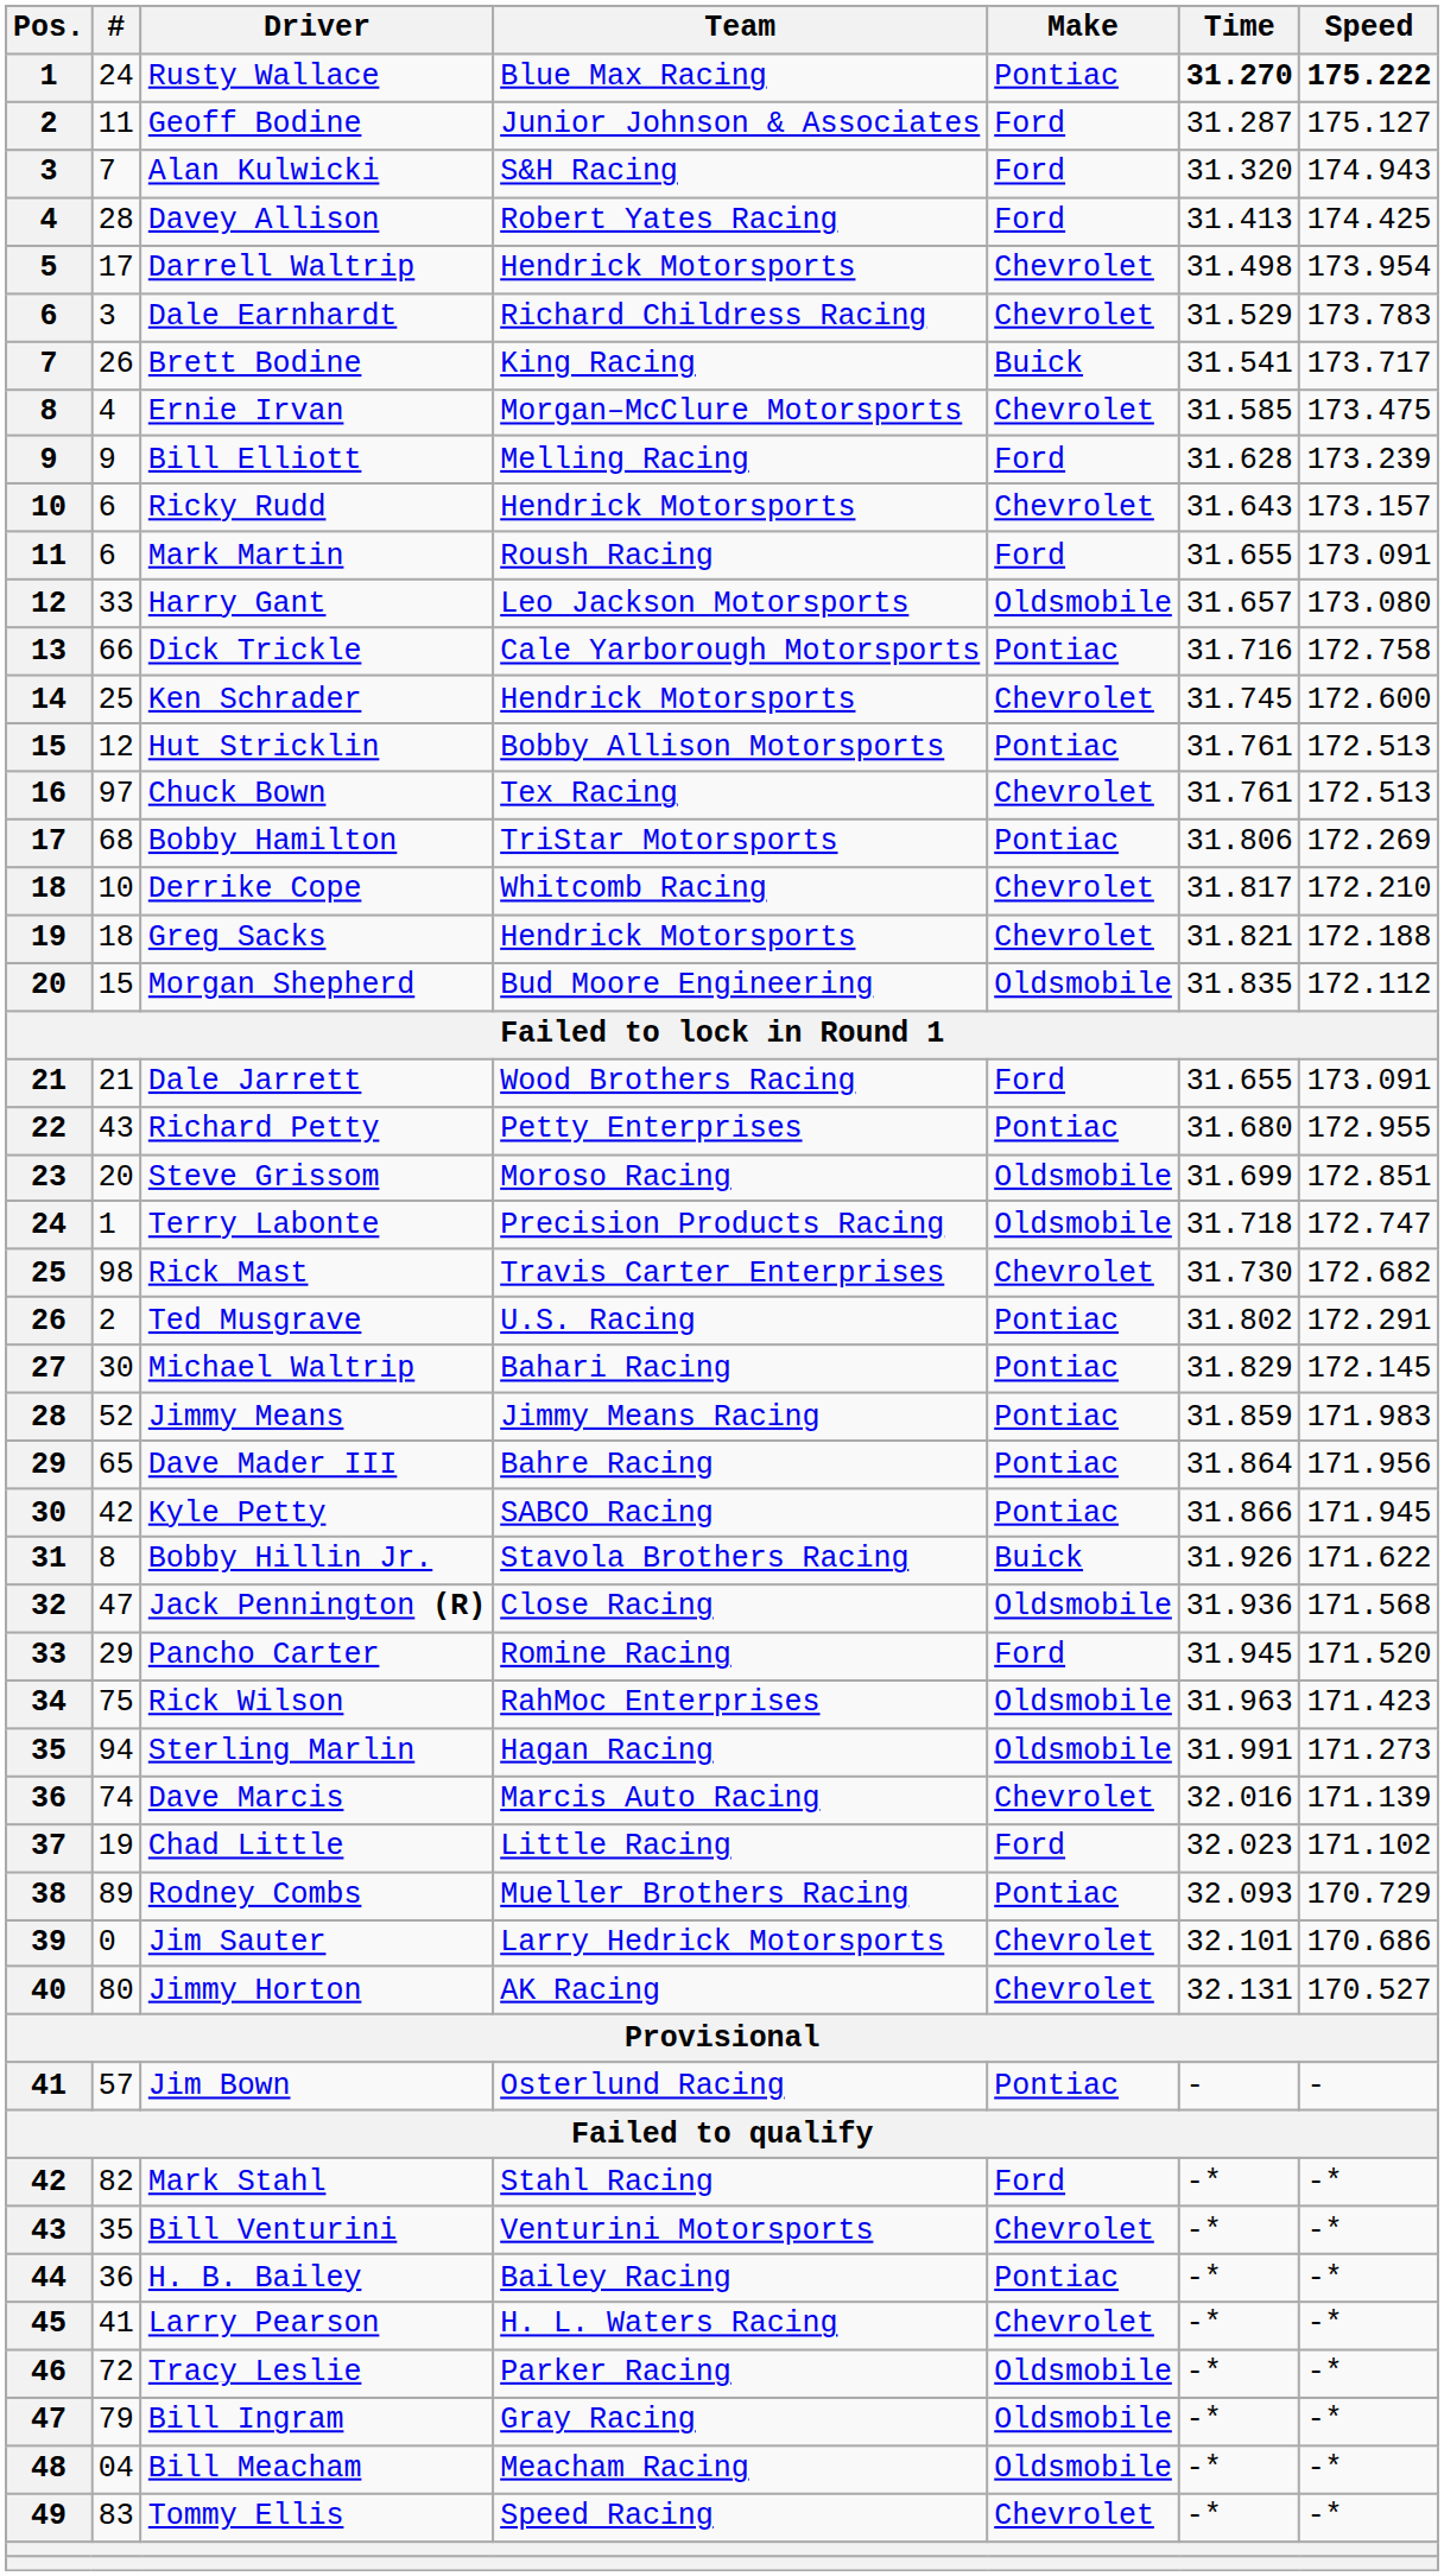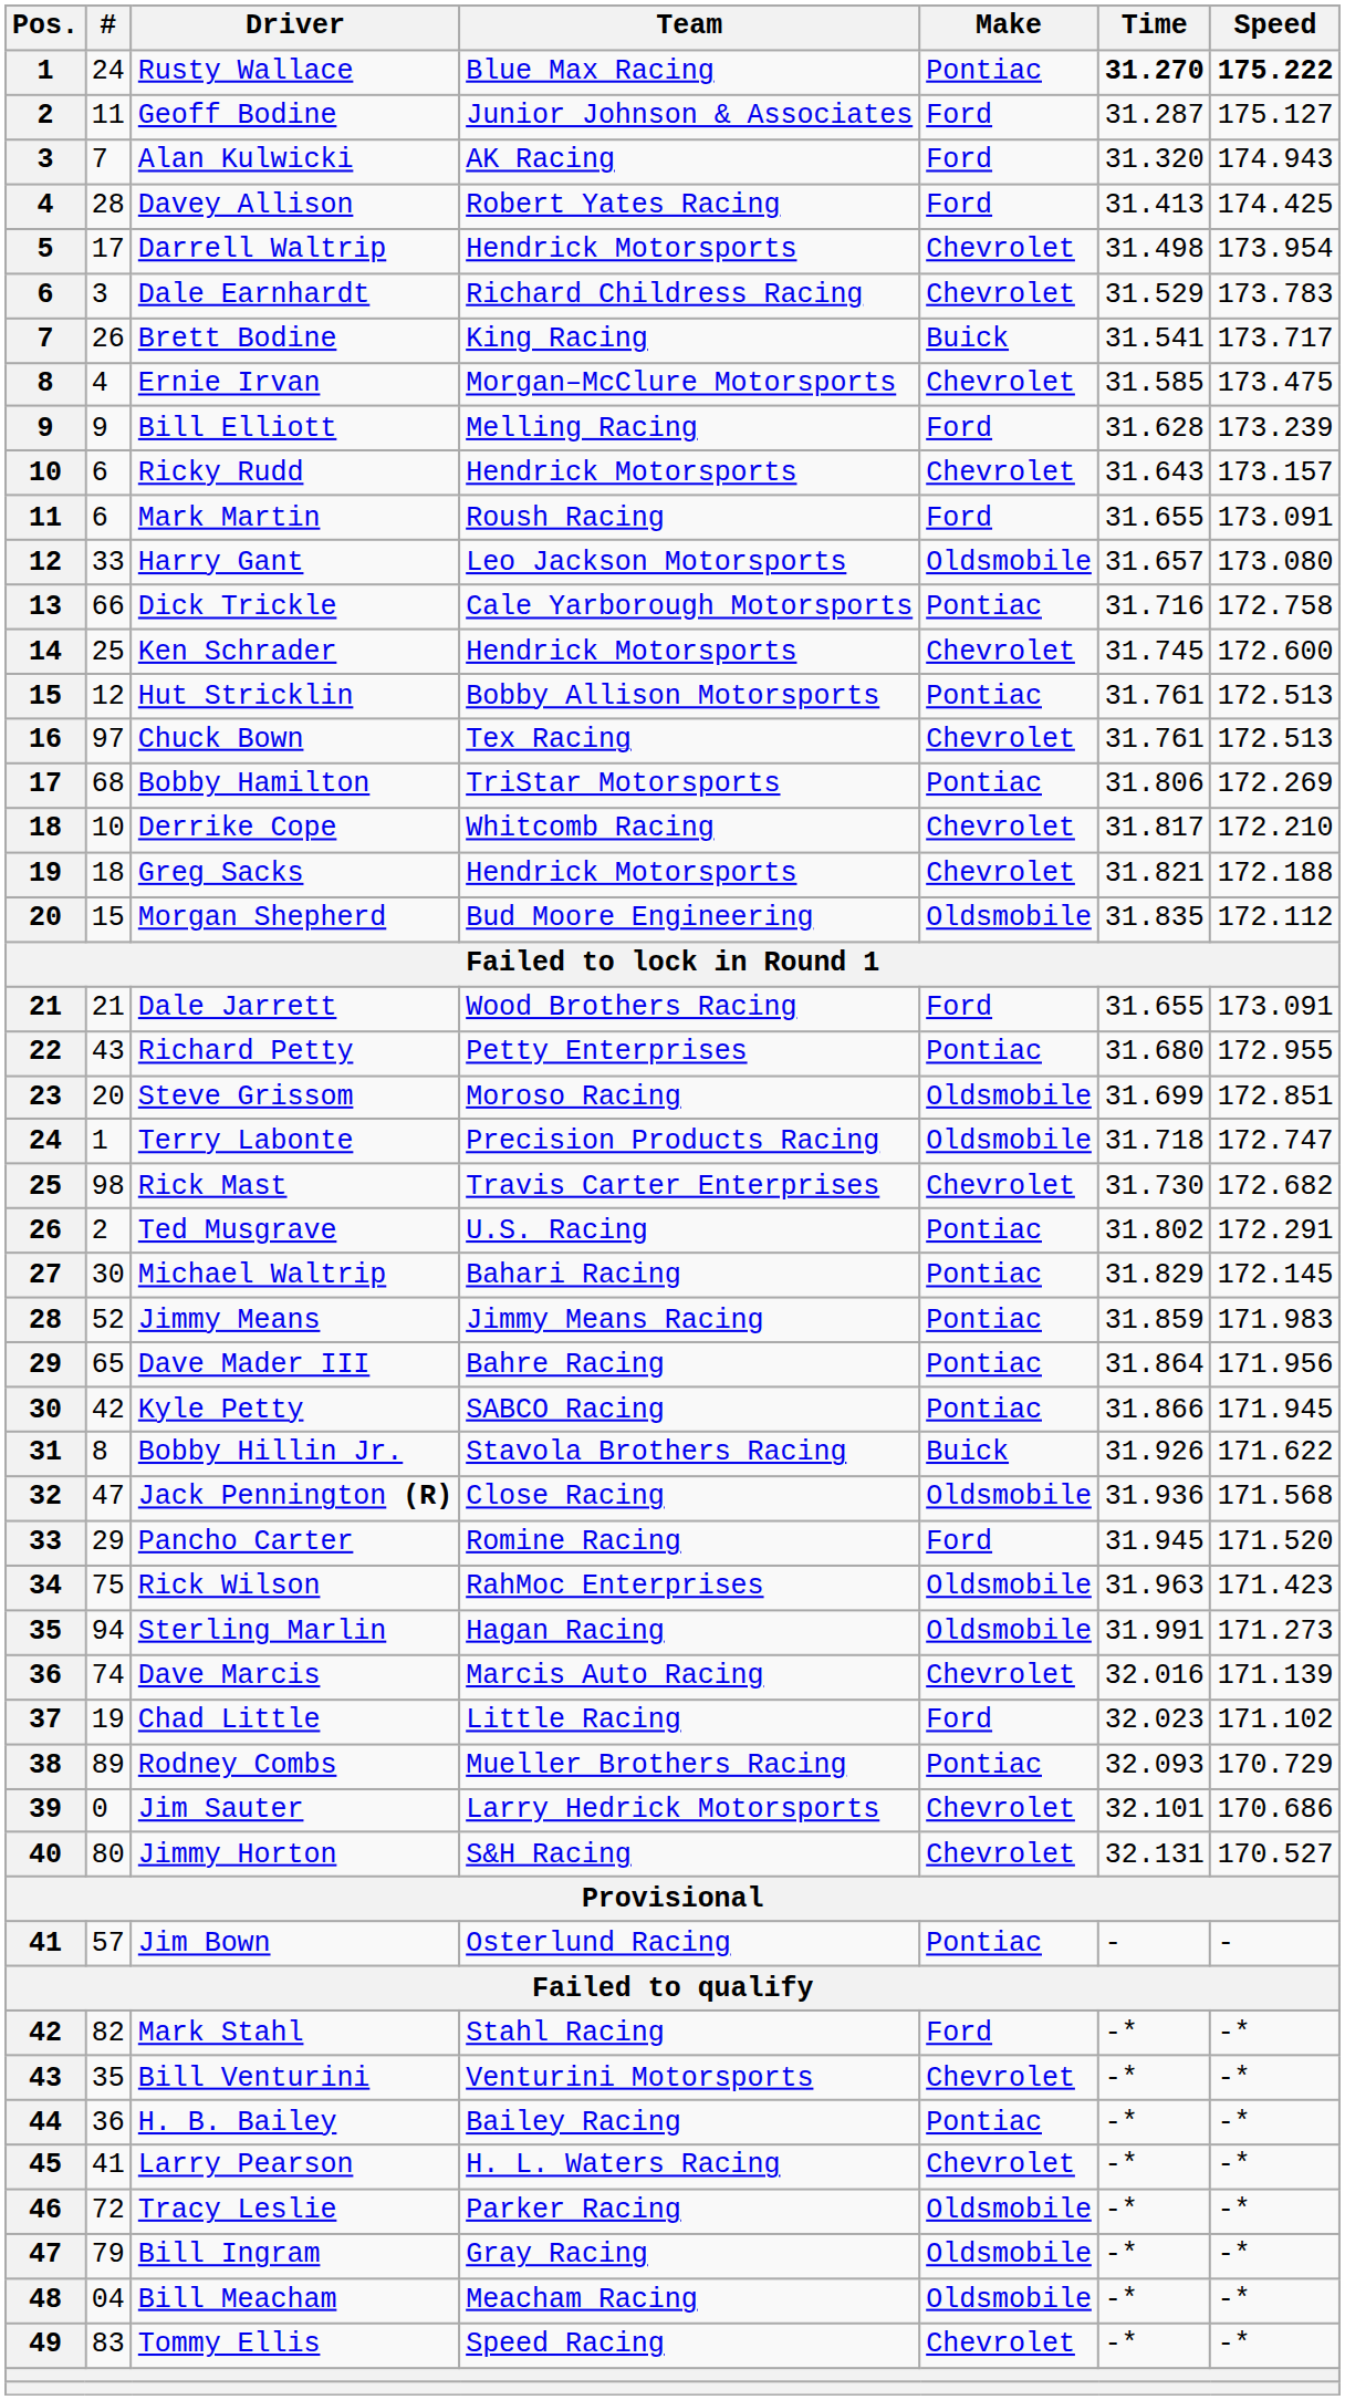Alan Kulwicki | Team: S&H Racing -> AK Racing
Jimmy Horton | Team: AK Racing -> S&H Racing
